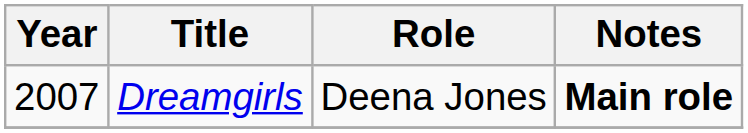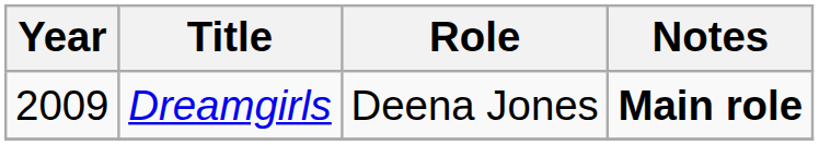Dreamgirls | Year: 2007 -> 2009
